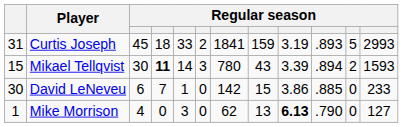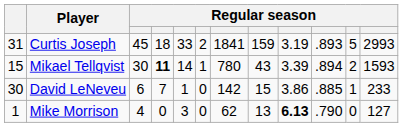Mikael Tellqvist | column 6: 3 -> 1
David LeNeveu | column 11: 0 -> 1
